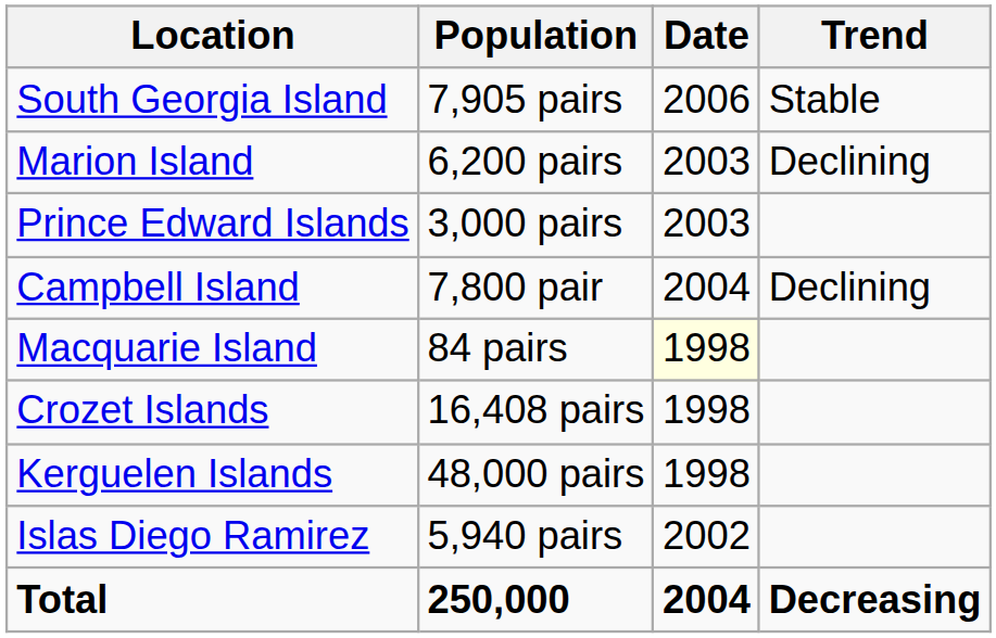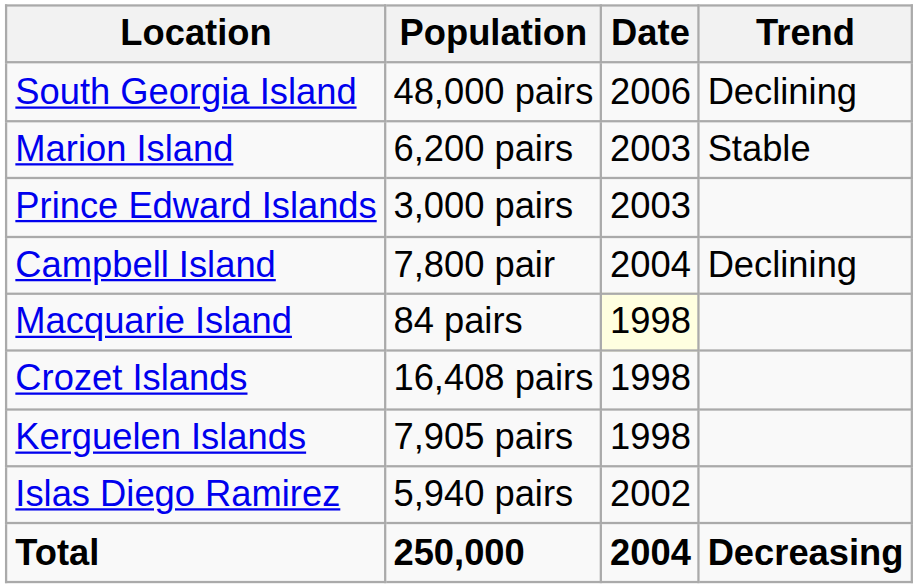South Georgia Island | Population: 7,905 pairs -> 48,000 pairs
South Georgia Island | Trend: Stable -> Declining
Marion Island | Trend: Declining -> Stable
Kerguelen Islands | Population: 48,000 pairs -> 7,905 pairs
